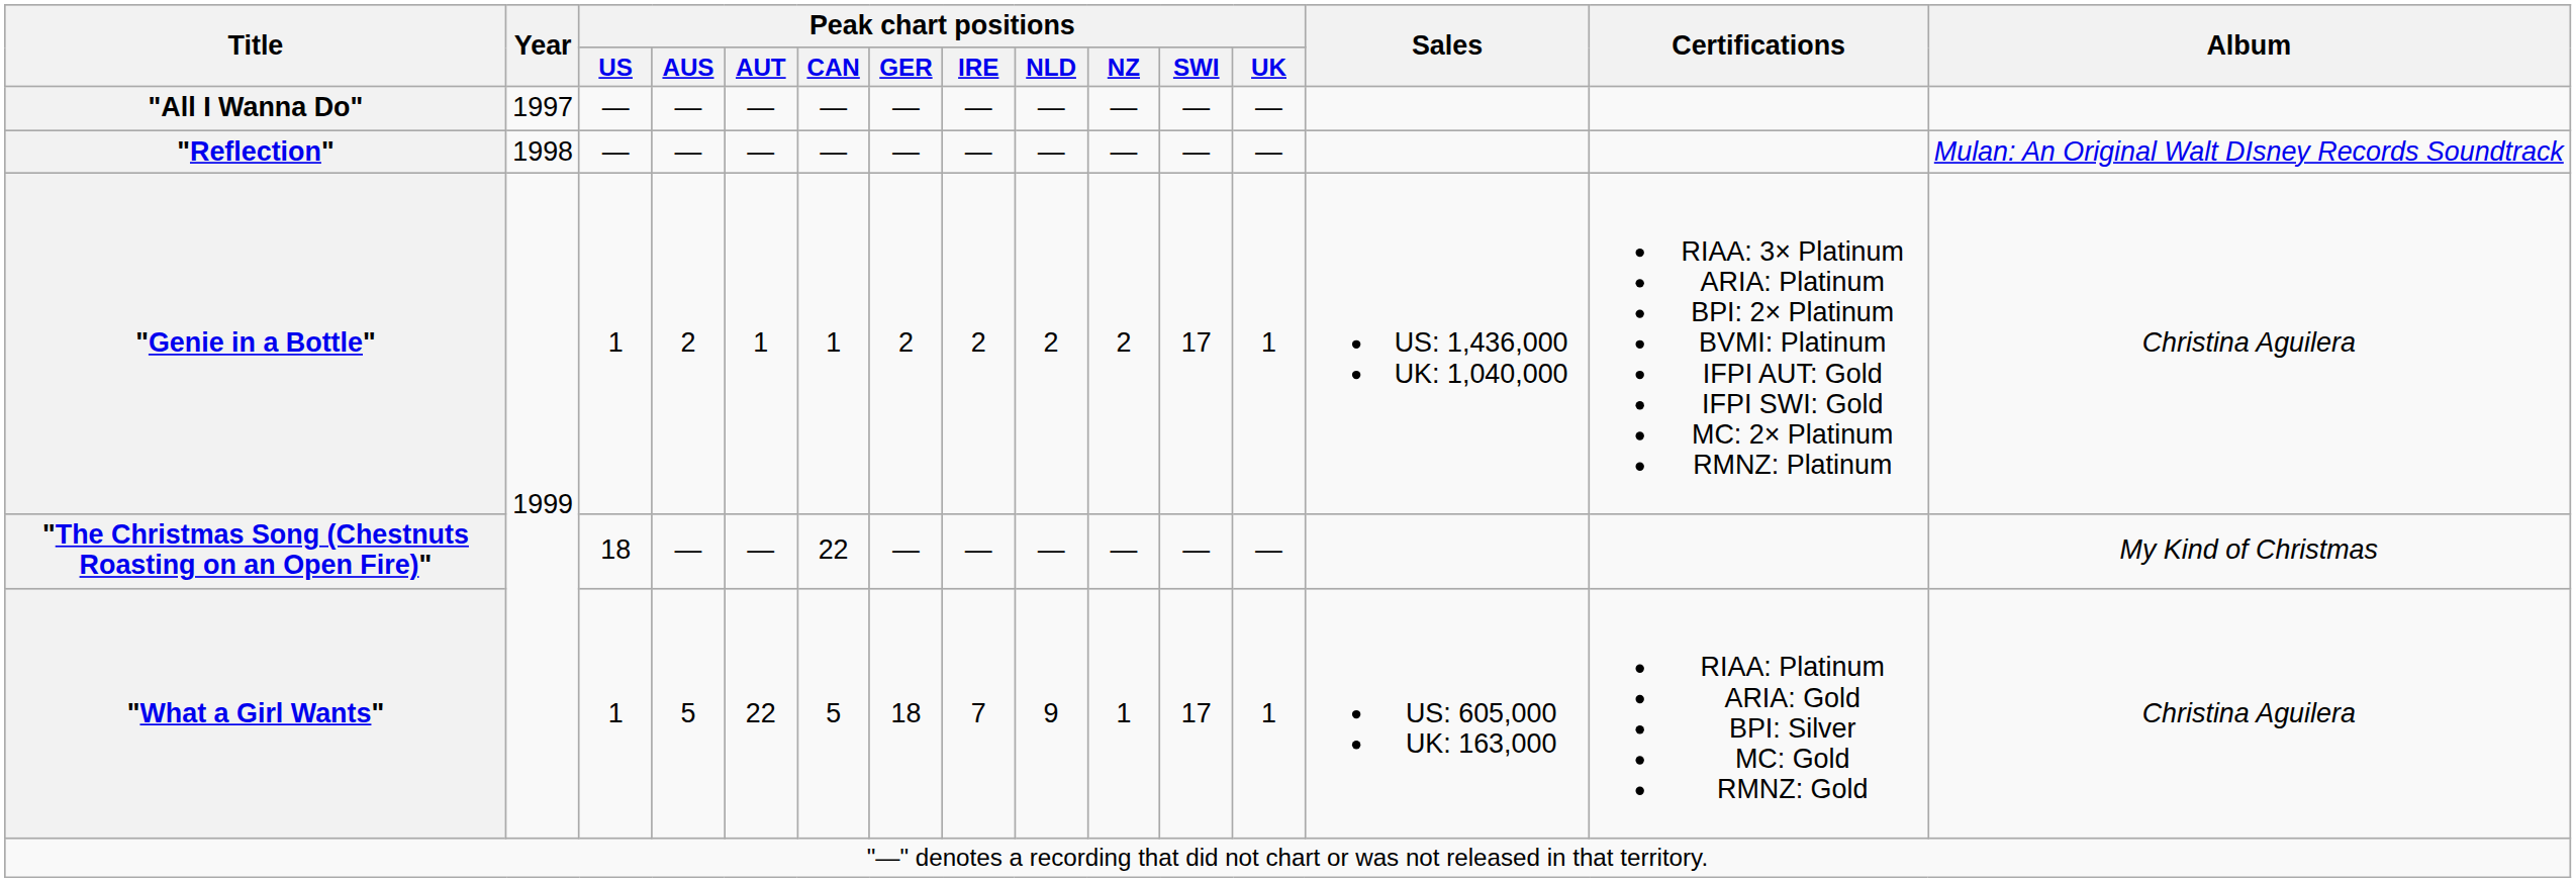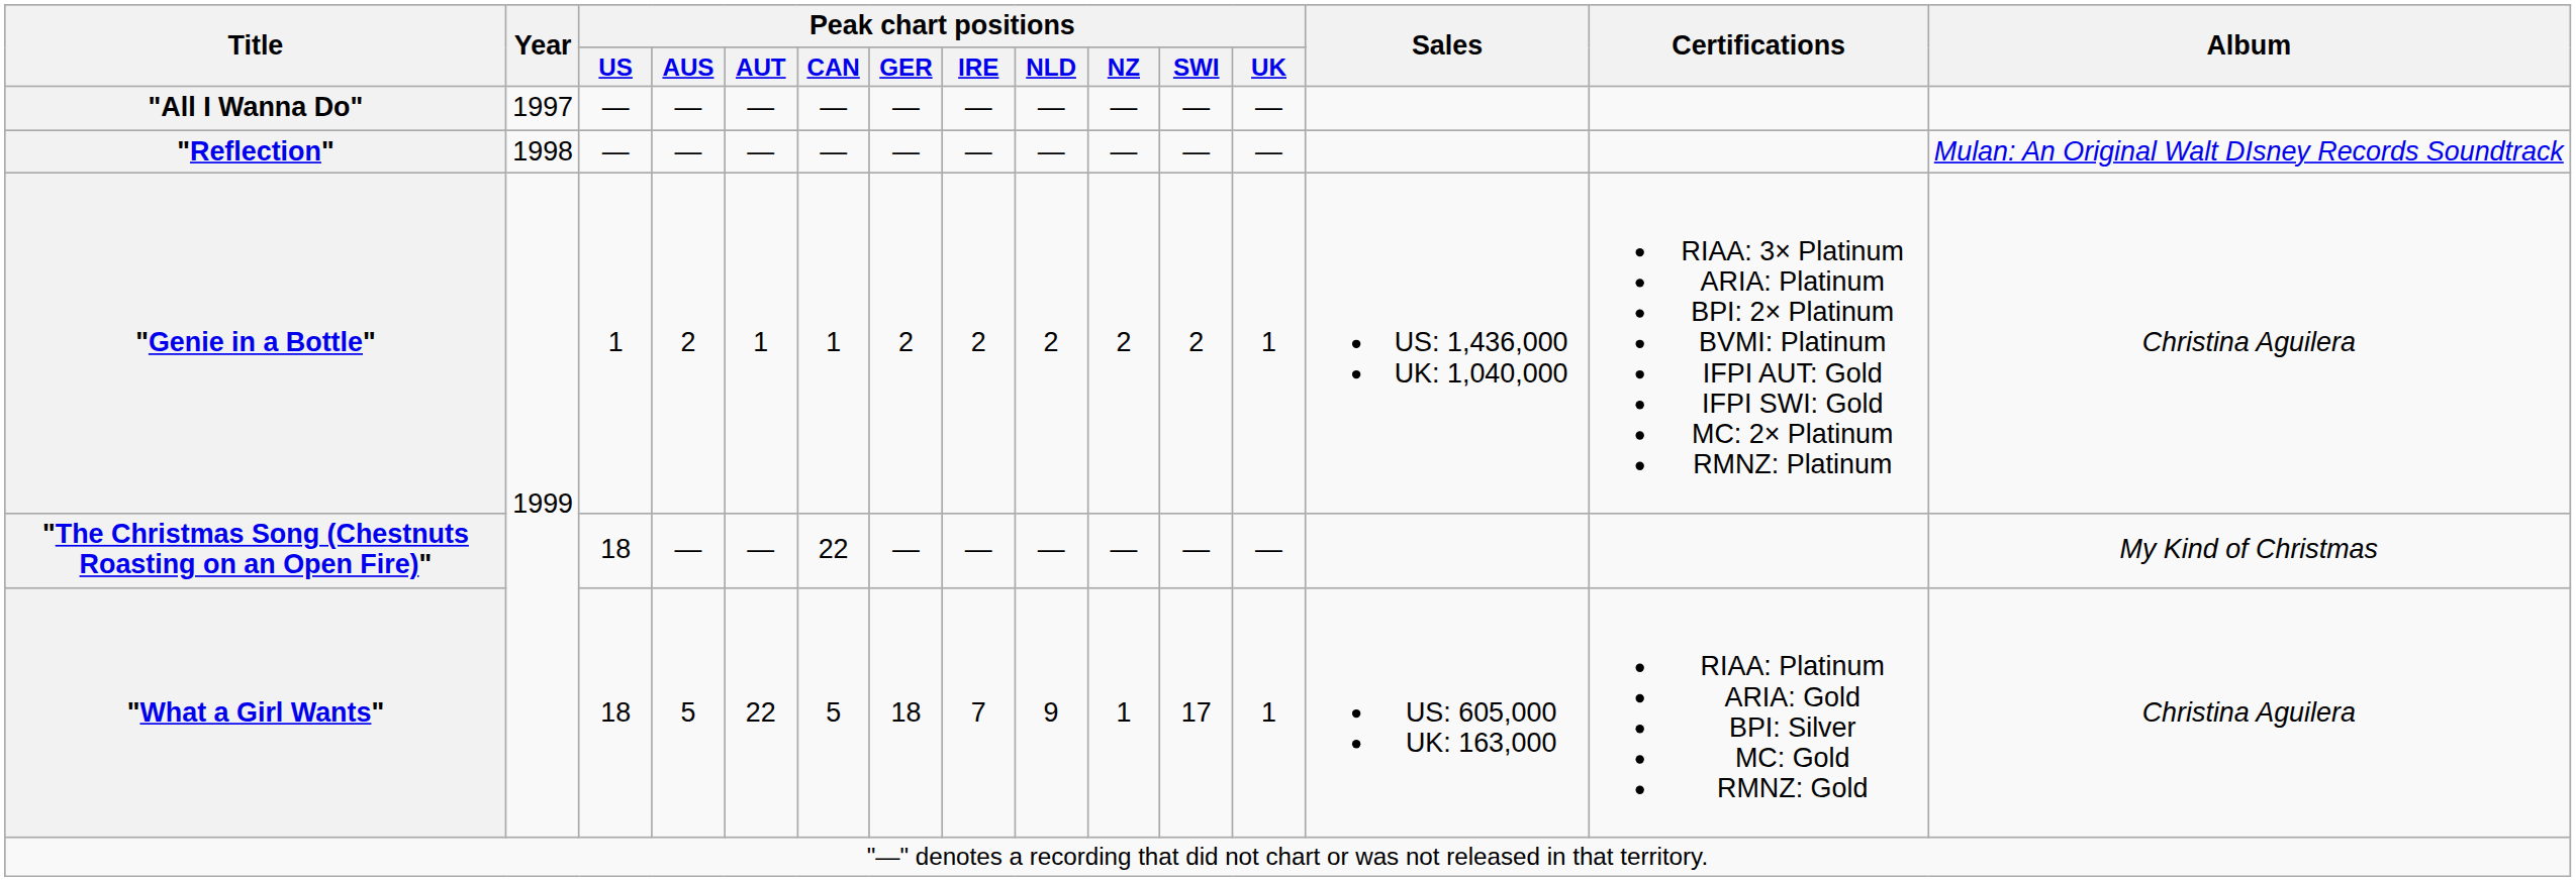"Genie in a Bottle" | Peak chart positions / SWI: 17 -> 2
"What a Girl Wants" | Peak chart positions / US: 1 -> 18
